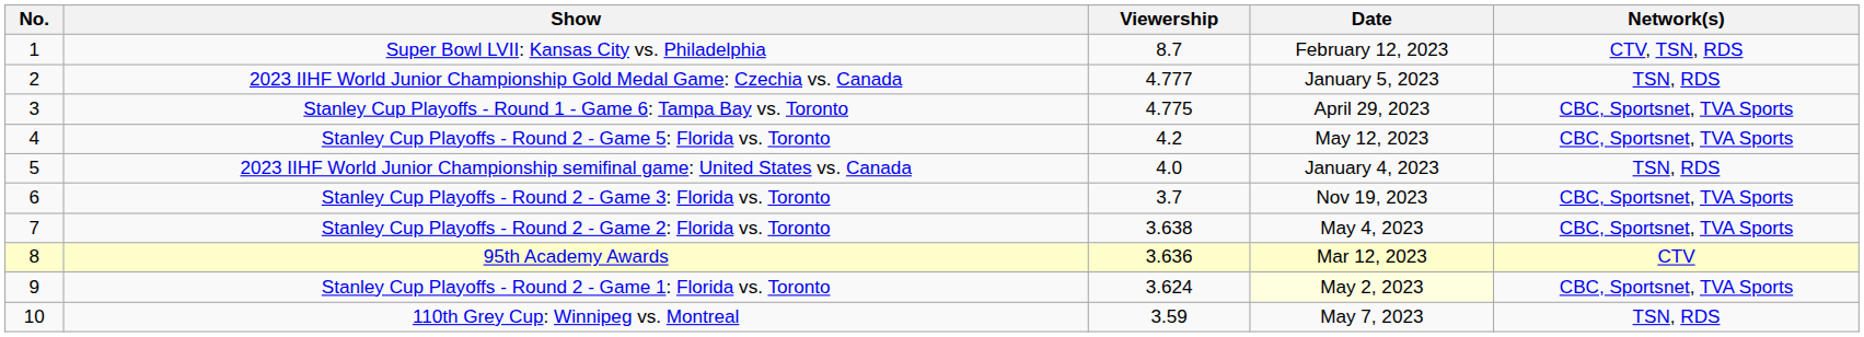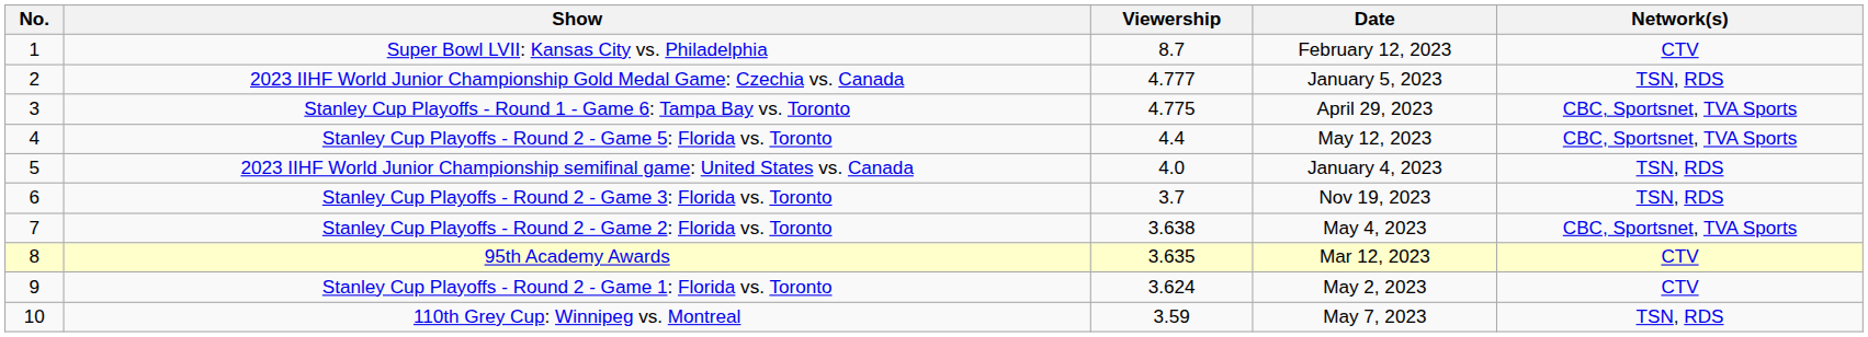Super Bowl LVII: Kansas City vs. Philadelphia | Network(s): CTV, TSN, RDS -> CTV
Stanley Cup Playoffs - Round 2 - Game 5: Florida vs. Toronto | Viewership: 4.2 -> 4.4
Stanley Cup Playoffs - Round 2 - Game 3: Florida vs. Toronto | Network(s): CBC, Sportsnet, TVA Sports -> TSN, RDS
95th Academy Awards | Viewership: 3.636 -> 3.635
Stanley Cup Playoffs - Round 2 - Game 1: Florida vs. Toronto | Date: lightyellow background -> no background
Stanley Cup Playoffs - Round 2 - Game 1: Florida vs. Toronto | Network(s): CBC, Sportsnet, TVA Sports -> CTV
